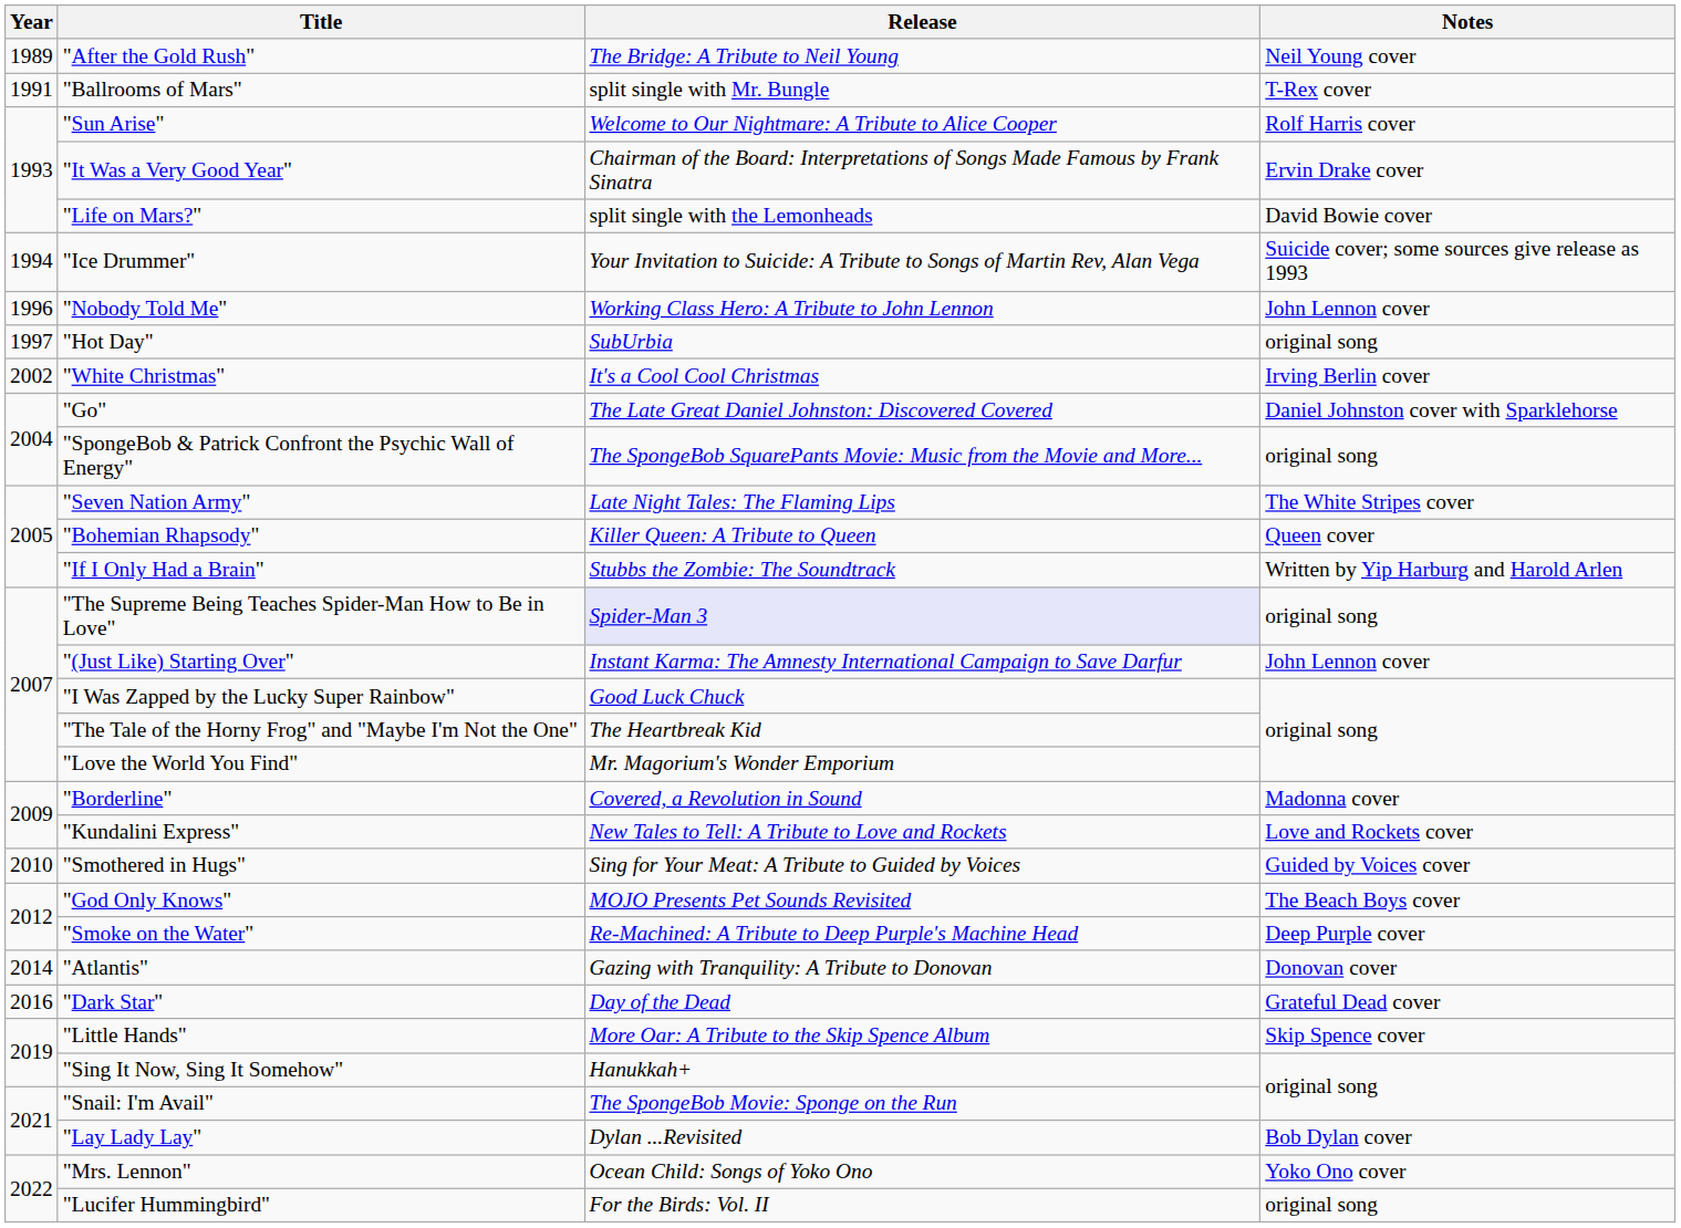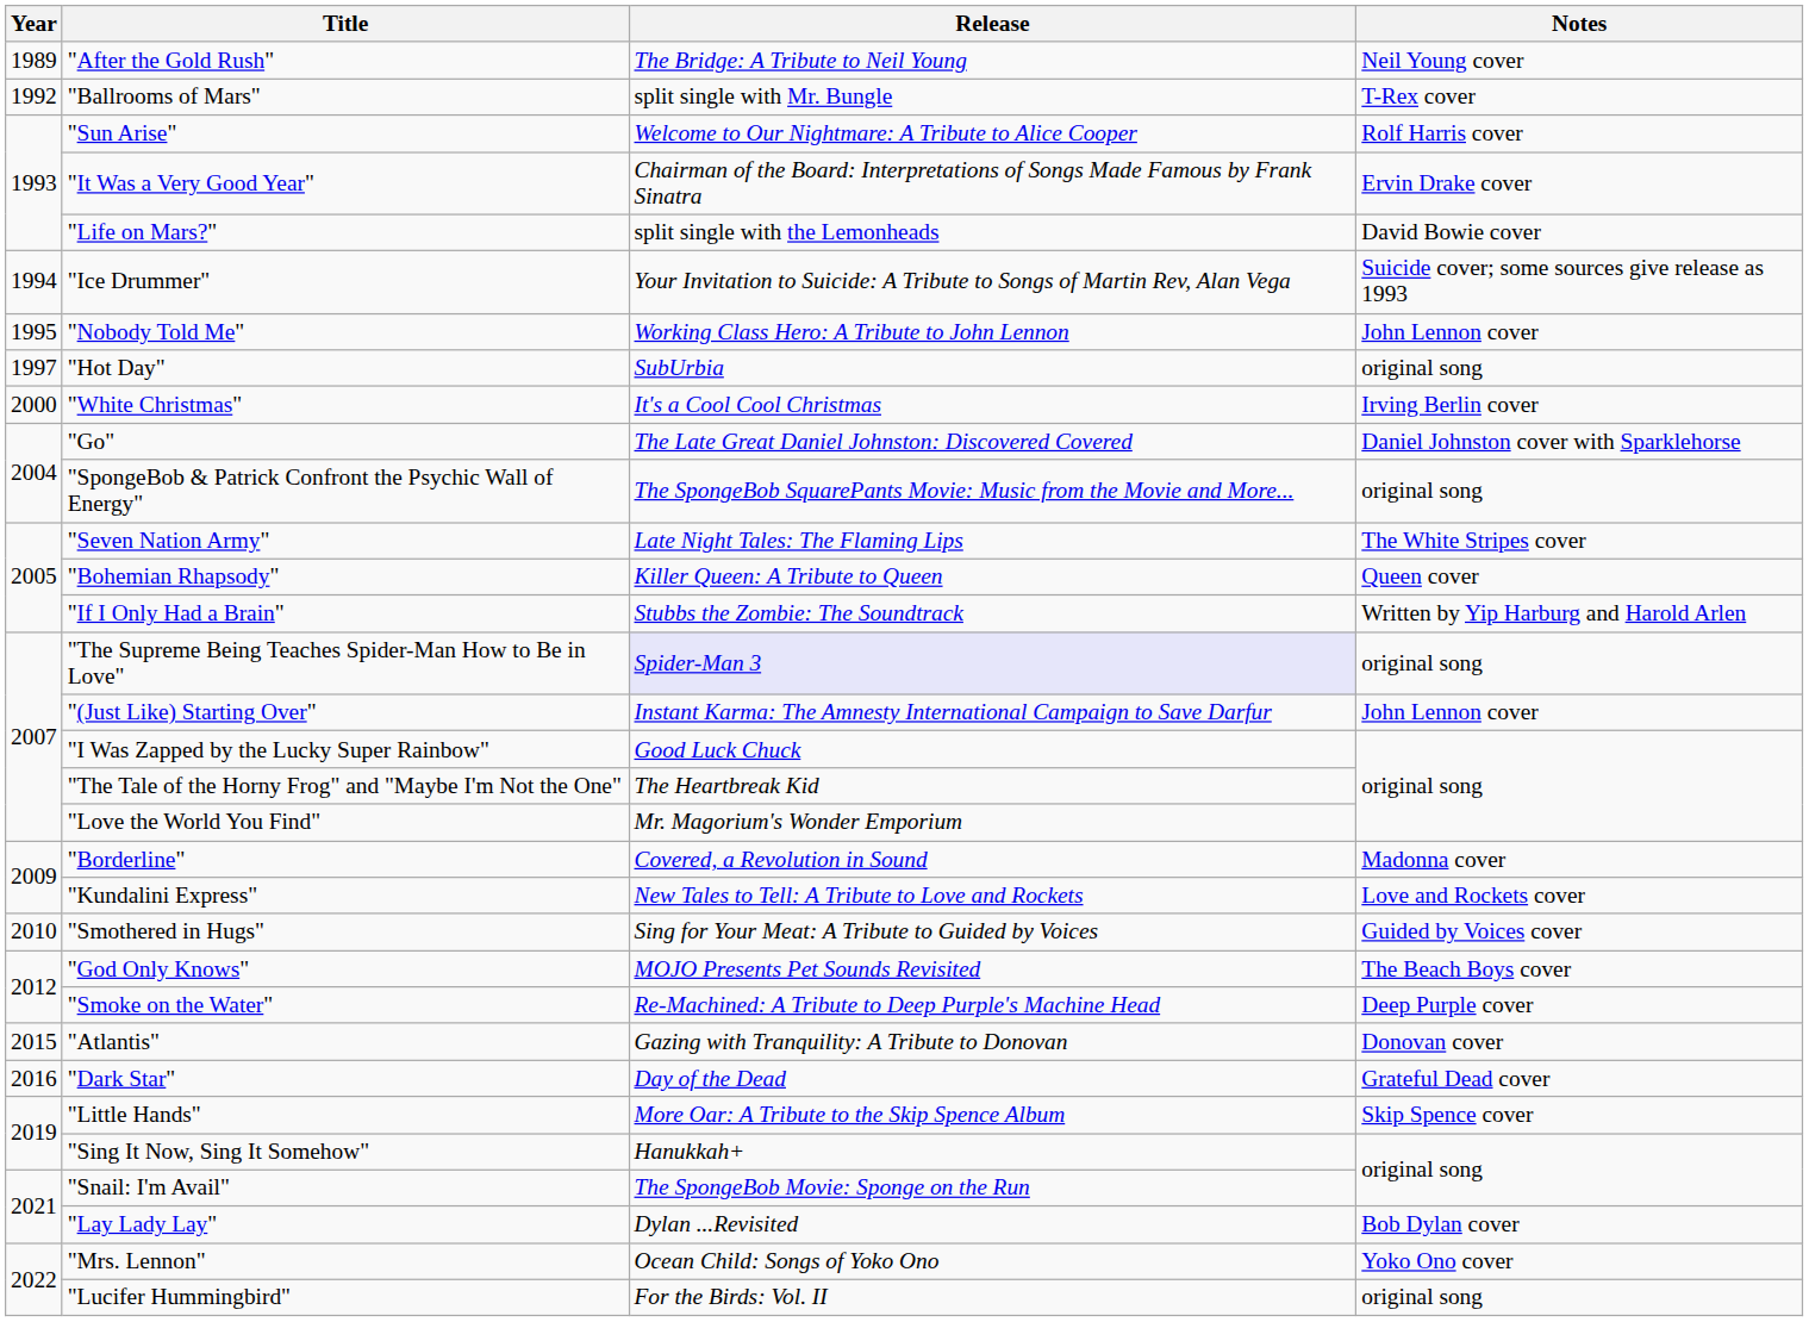"Ballrooms of Mars" | Year: 1991 -> 1992
"Nobody Told Me" | Year: 1996 -> 1995
"White Christmas" | Year: 2002 -> 2000
"Atlantis" | Year: 2014 -> 2015
